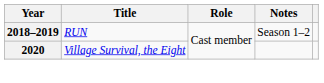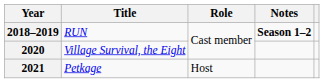2018–2019 | Notes: normal -> bold
+ row: 2021 | Petkage | Host
